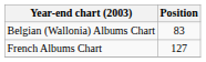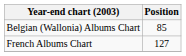Belgian (Wallonia) Albums Chart | Position: 83 -> 85
